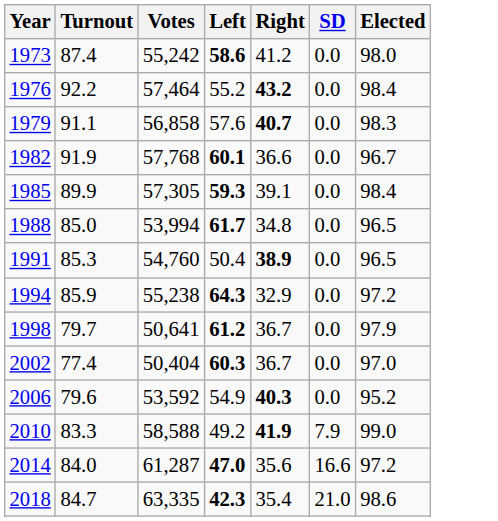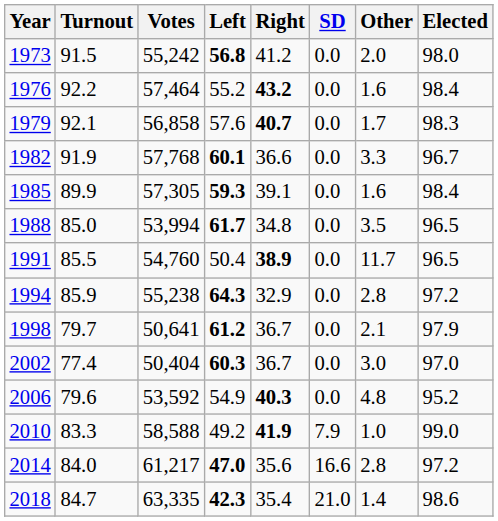+ column: Other | 2.0 | 1.6 | 1.7 | 3.3 | 1.6 | 3.5 | 11.7 | 2.8 | 2.1 | 3.0 | 4.8 | 1.0 | 2.8 | 1.4
1973 | Turnout: 87.4 -> 91.5
1973 | Left: 58.6 -> 56.8
1979 | Turnout: 91.1 -> 92.1
1991 | Turnout: 85.3 -> 85.5
2014 | Votes: 61,287 -> 61,217
